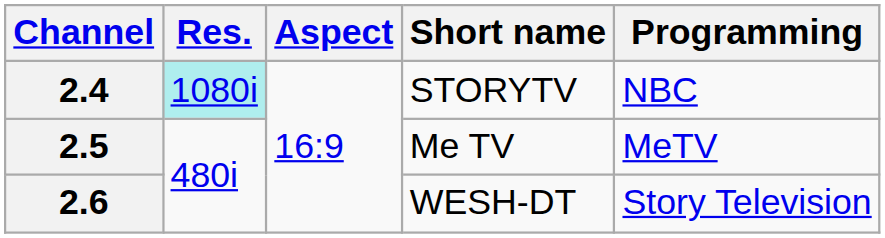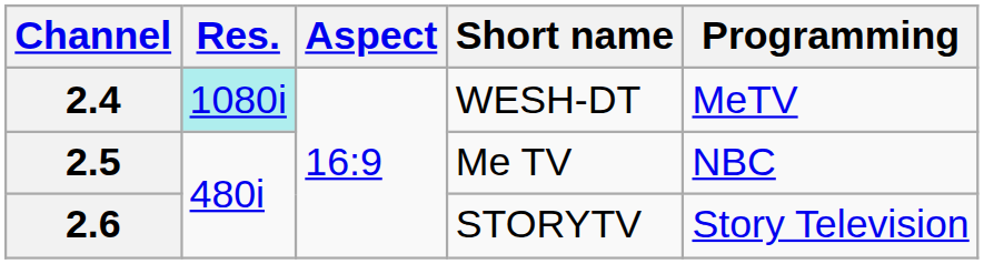2.4 | Short name: STORYTV -> WESH-DT
2.4 | Programming: NBC -> MeTV
2.5 | Programming: MeTV -> NBC
2.6 | Short name: WESH-DT -> STORYTV
